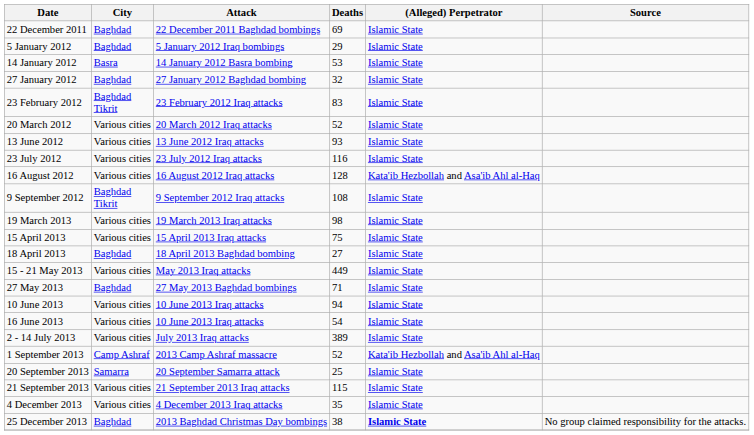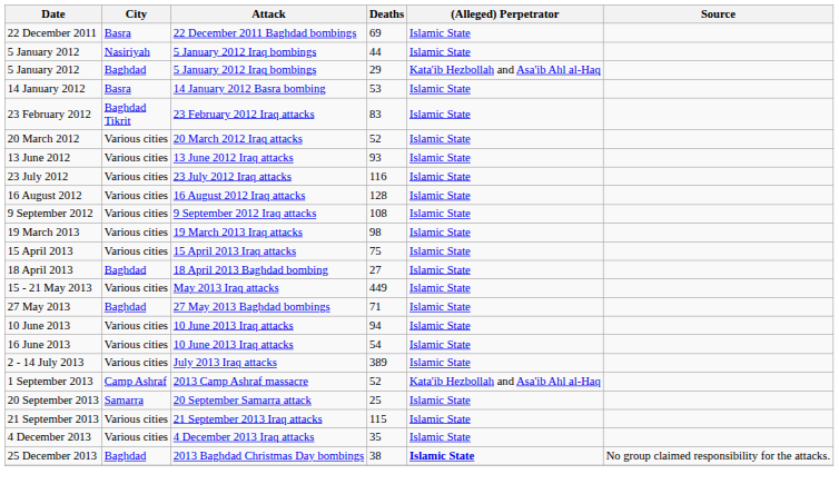22 December 2011 | City: Baghdad -> Basra
+ row: 5 January 2012 | Nasiriyah | 5 January 2012 Iraq bombings | 44 | Islamic State
5 January 2012 / 29 | (Alleged) Perpetrator: Islamic State -> Kata'ib Hezbollah and Asa'ib Ahl al-Haq
- row: 27 January 2012 | Baghdad | 27 January 2012 Baghdad bombing | 32 | Islamic State
16 August 2012 | (Alleged) Perpetrator: Kata'ib Hezbollah and Asa'ib Ahl al-Haq -> Islamic State
9 September 2012 | City: Baghdad Tikrit -> Various cities
